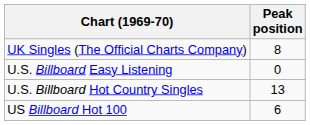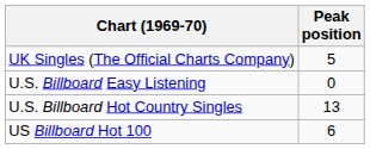UK Singles (The Official Charts Company) | Peak position: 8 -> 5
